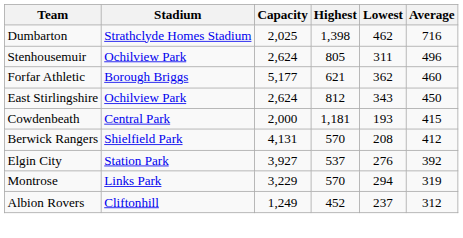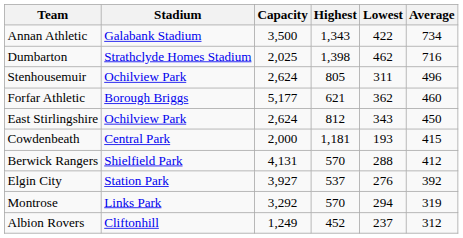+ row: Annan Athletic | Galabank Stadium | 3,500 | 1,343 | 422 | 734
Berwick Rangers | Lowest: 208 -> 288
Montrose | Capacity: 3,229 -> 3,292
